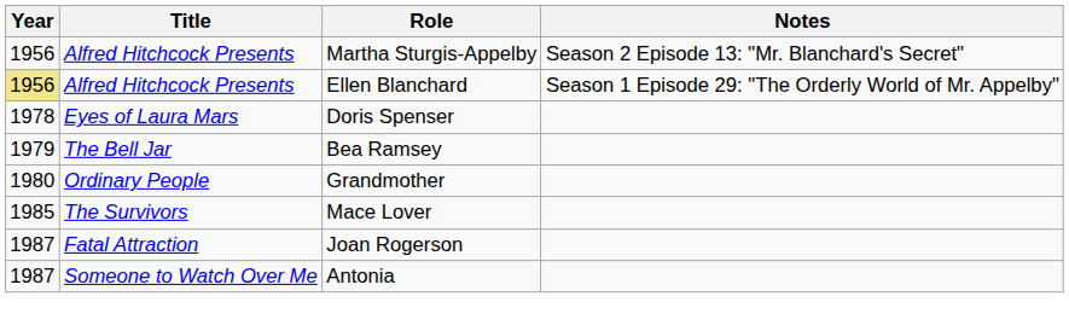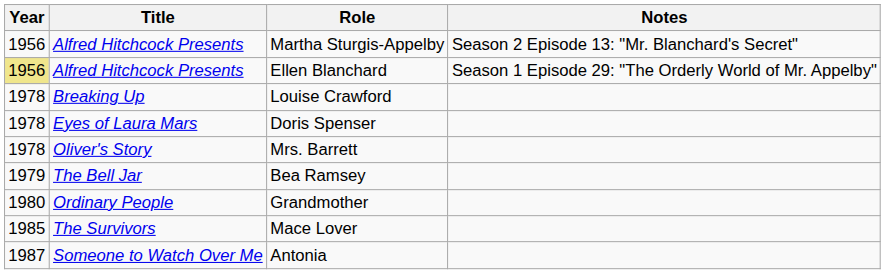+ row: 1978 | Breaking Up | Louise Crawford
+ row: 1978 | Oliver's Story | Mrs. Barrett
- row: 1987 | Fatal Attraction | Joan Rogerson
